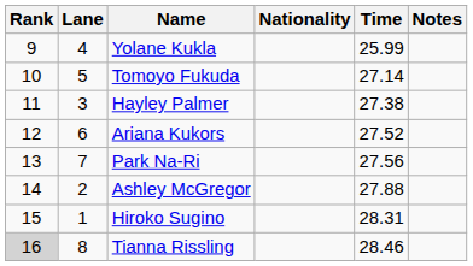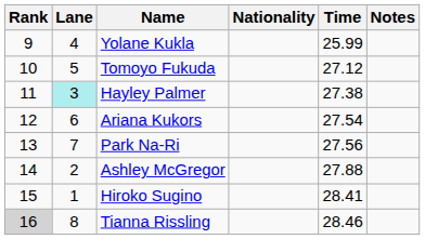Tomoyo Fukuda | Time: 27.14 -> 27.12
Hayley Palmer | Lane: no background -> paleturquoise background
Ariana Kukors | Time: 27.52 -> 27.54
Hiroko Sugino | Time: 28.31 -> 28.41
